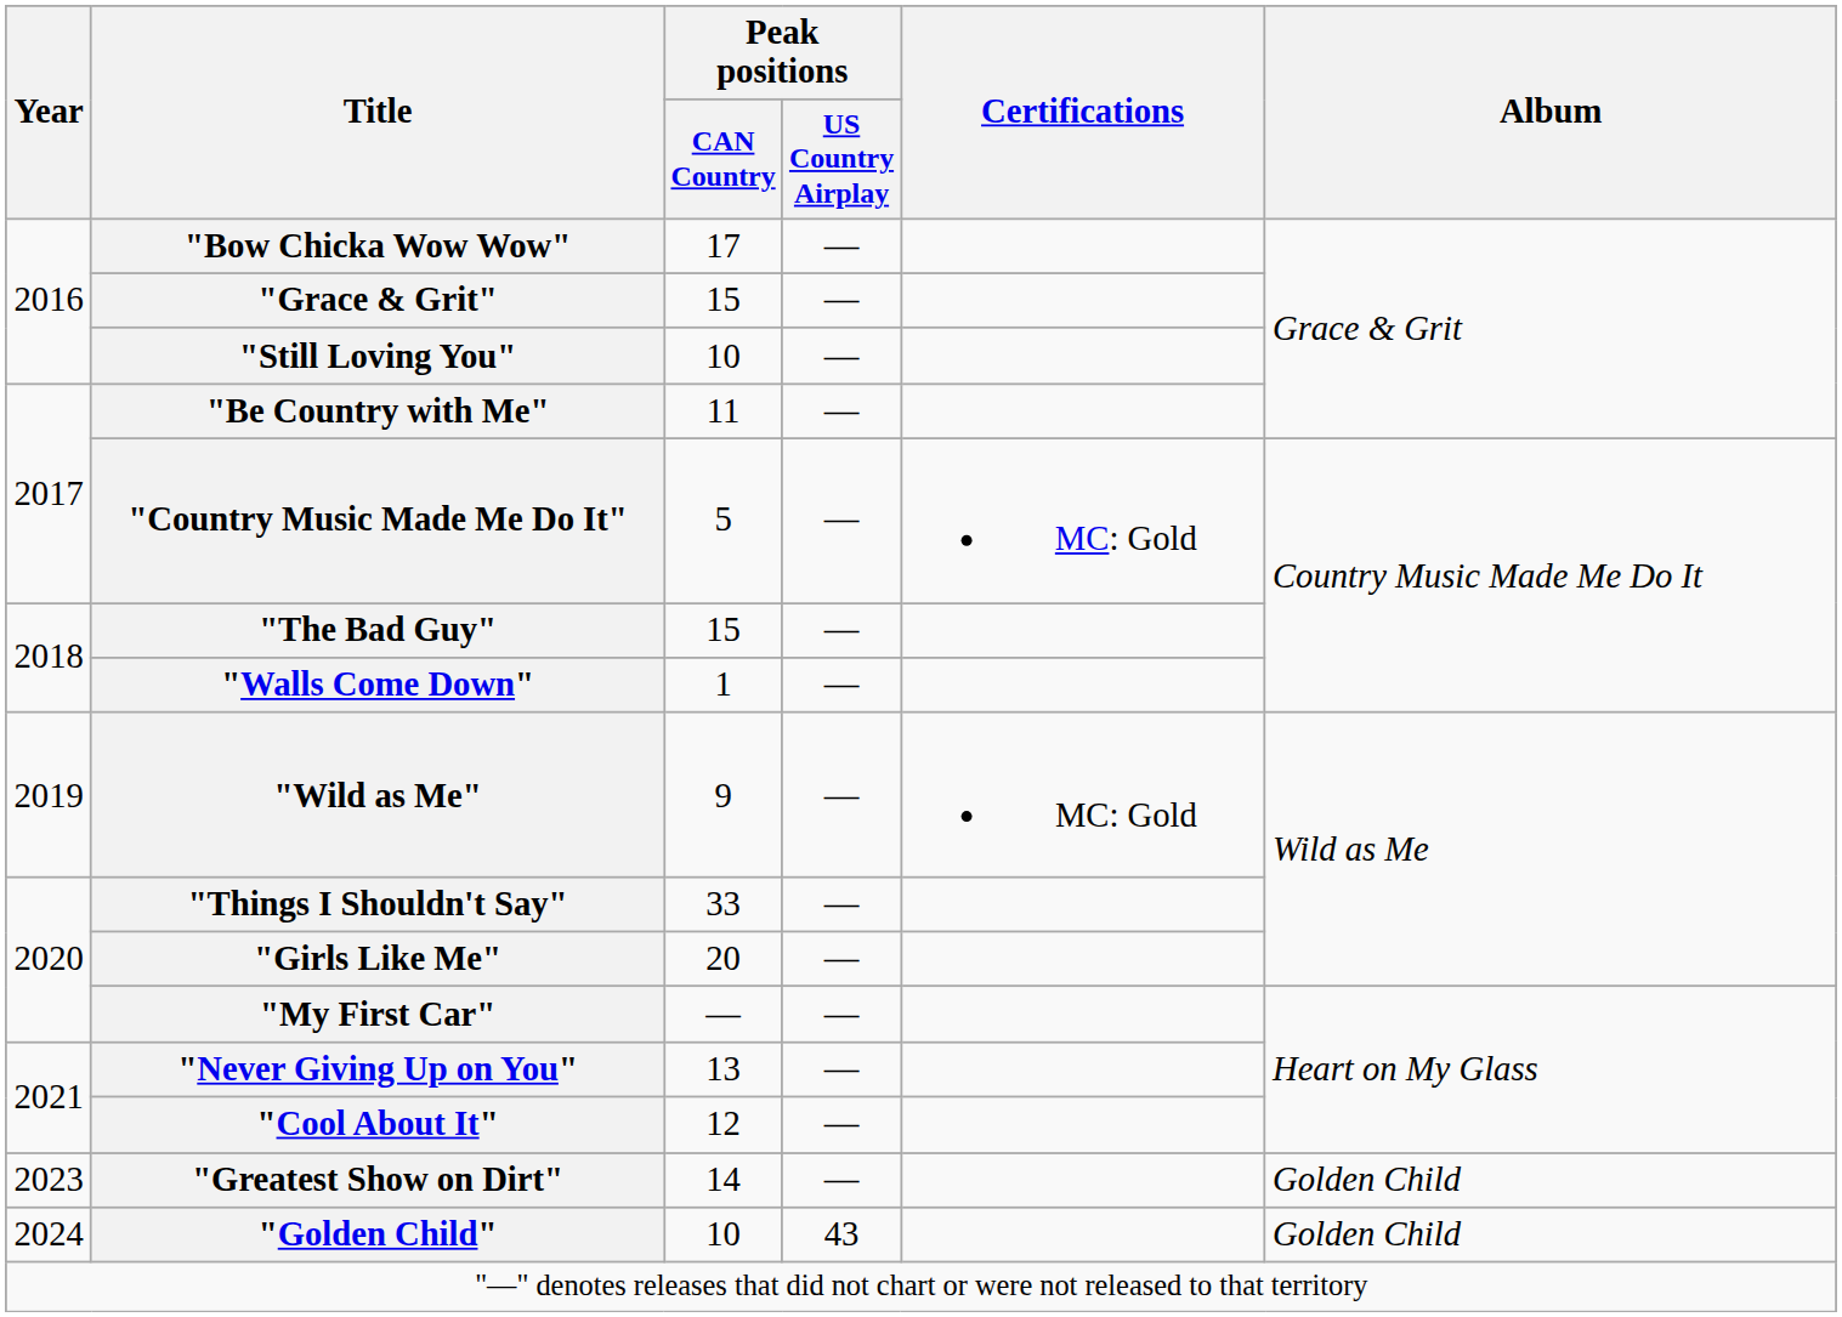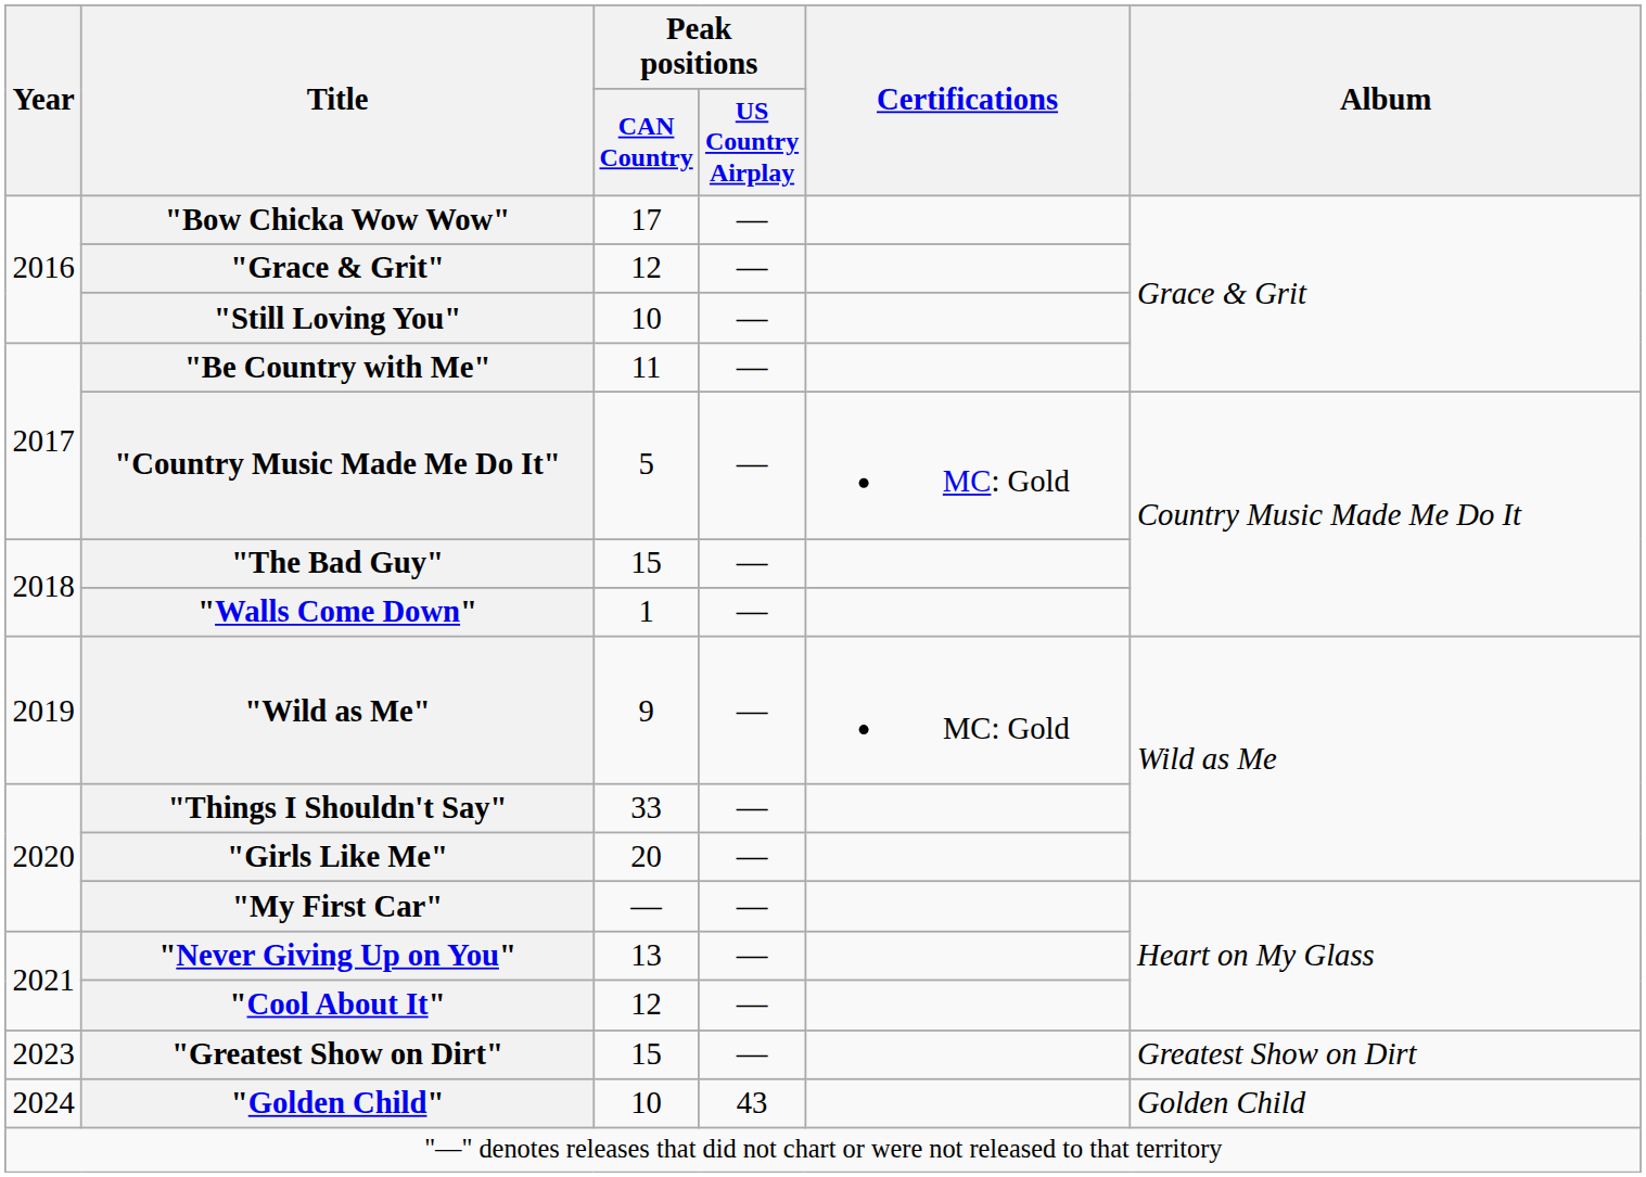"Grace & Grit" | Peak positions / CAN Country: 15 -> 12
"Greatest Show on Dirt" | Peak positions / CAN Country: 14 -> 15
"Greatest Show on Dirt" | Album: Golden Child -> Greatest Show on Dirt
